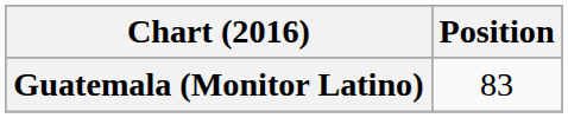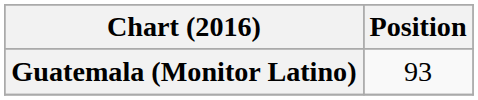Guatemala (Monitor Latino) | Position: 83 -> 93
